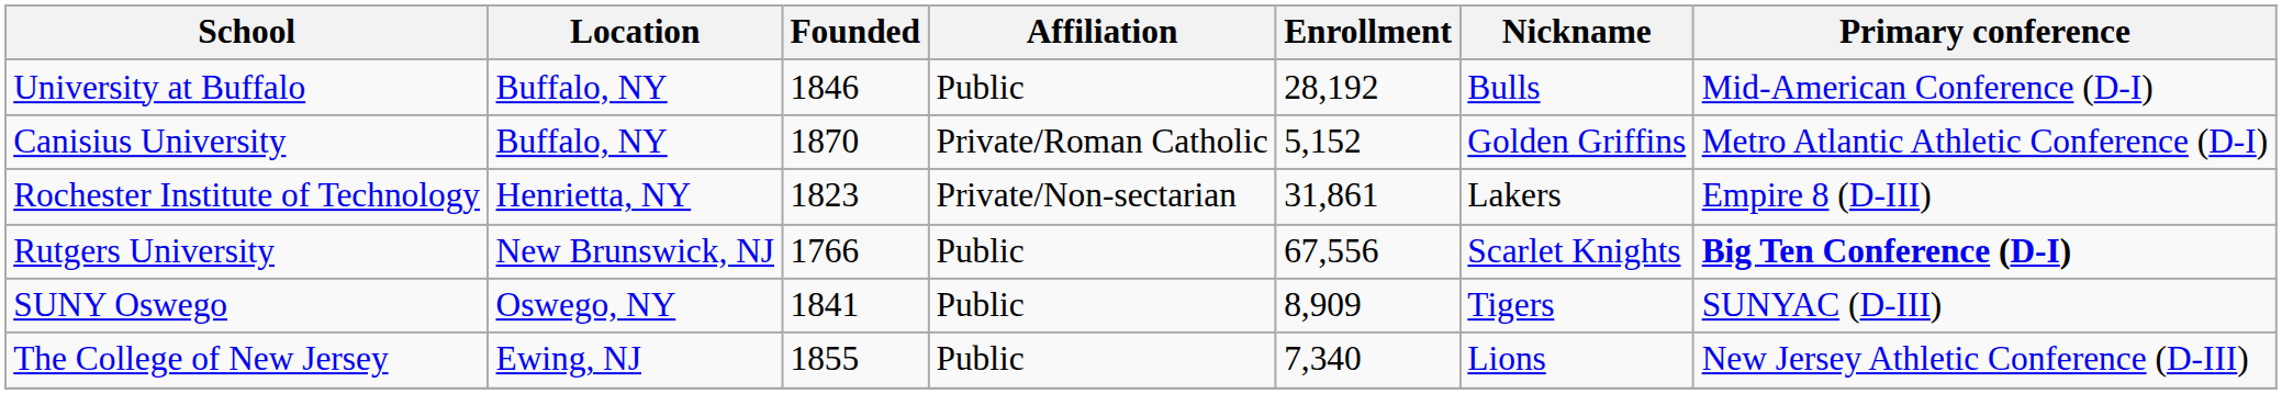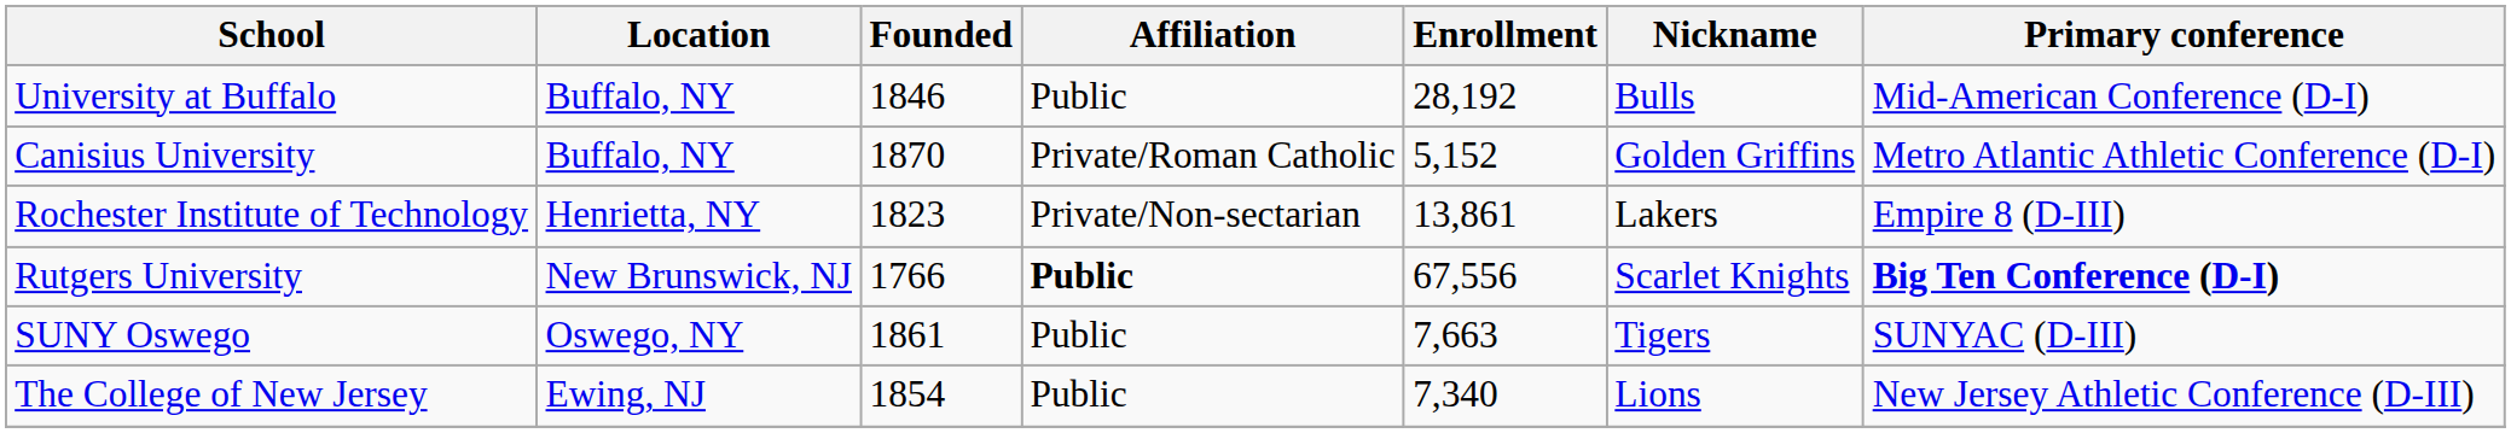Rochester Institute of Technology | Enrollment: 31,861 -> 13,861
Rutgers University | Affiliation: normal -> bold
SUNY Oswego | Founded: 1841 -> 1861
SUNY Oswego | Enrollment: 8,909 -> 7,663
The College of New Jersey | Founded: 1855 -> 1854
